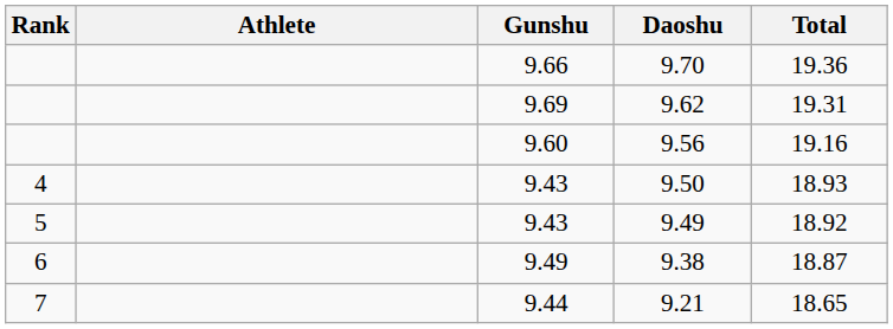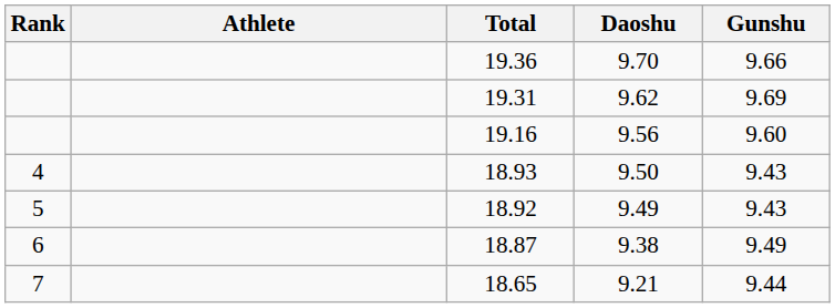columns swapped: Gunshu <-> Total
